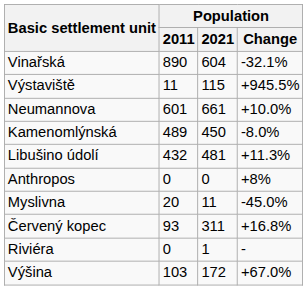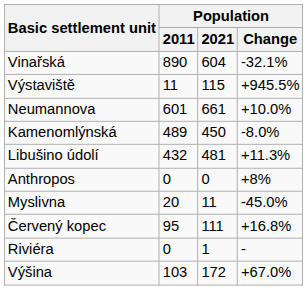Červený kopec | Population / 2011: 93 -> 95
Červený kopec | Population / 2021: 311 -> 111
